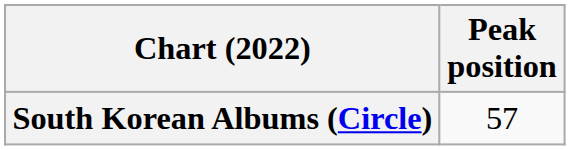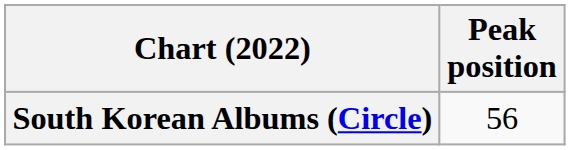South Korean Albums (Circle) | Peak position: 57 -> 56
